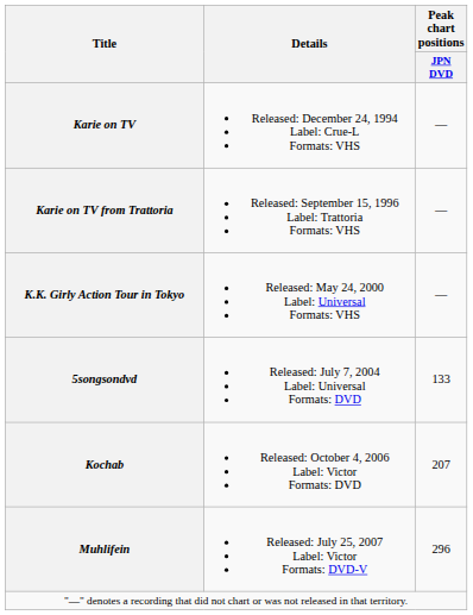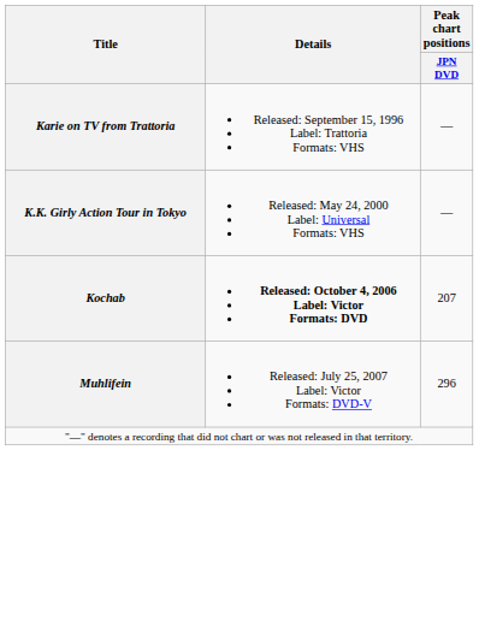- row: Karie on TV | Released: December 24, 1994 Label: Crue-L Formats: VHS | —
- row: 5songsondvd | Released: July 7, 2004 Label: Universal Formats: DVD | 133
Kochab | Details: normal -> bold
